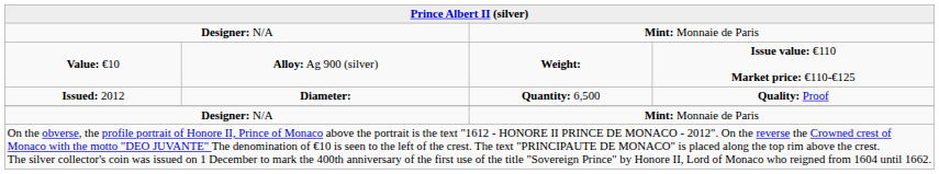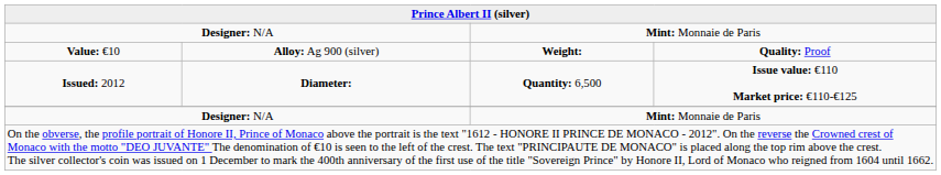Value: €10 | column 4: Issue value: €110 Market price: €110-€125 -> Quality: Proof
Issued: 2012 | column 4: Quality: Proof -> Issue value: €110 Market price: €110-€125
